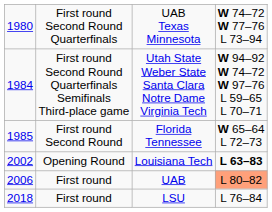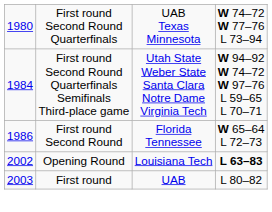Florida Tennessee | column 1: 1985 -> 1986
UAB | column 1: 2006 -> 2003
UAB | column 4: lightsalmon background -> no background
- row: 2018 | First round | LSU | L 76–84
